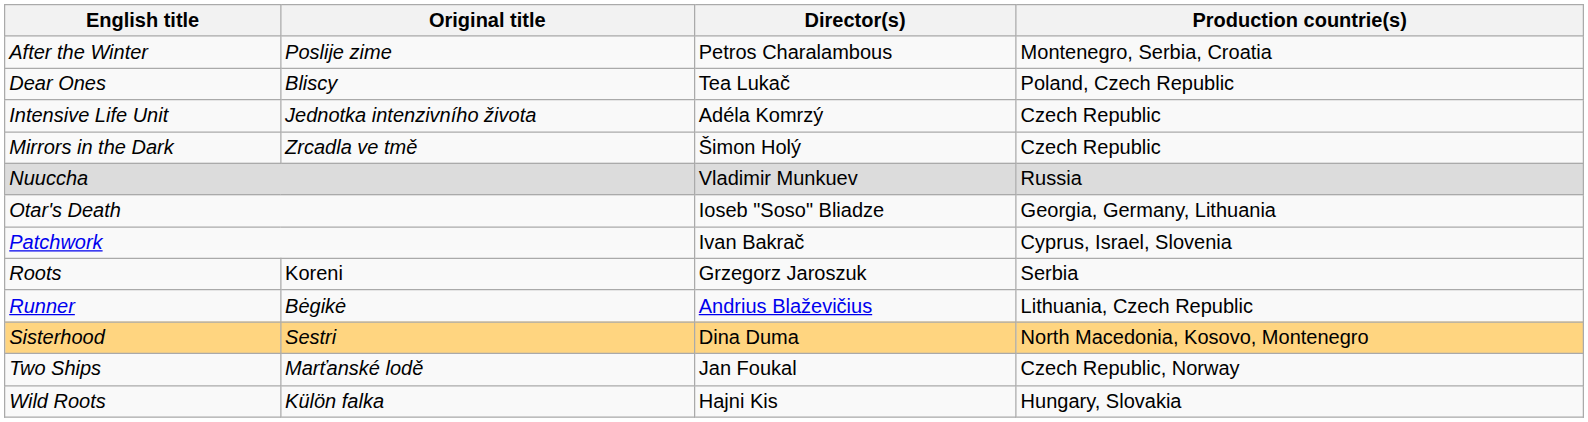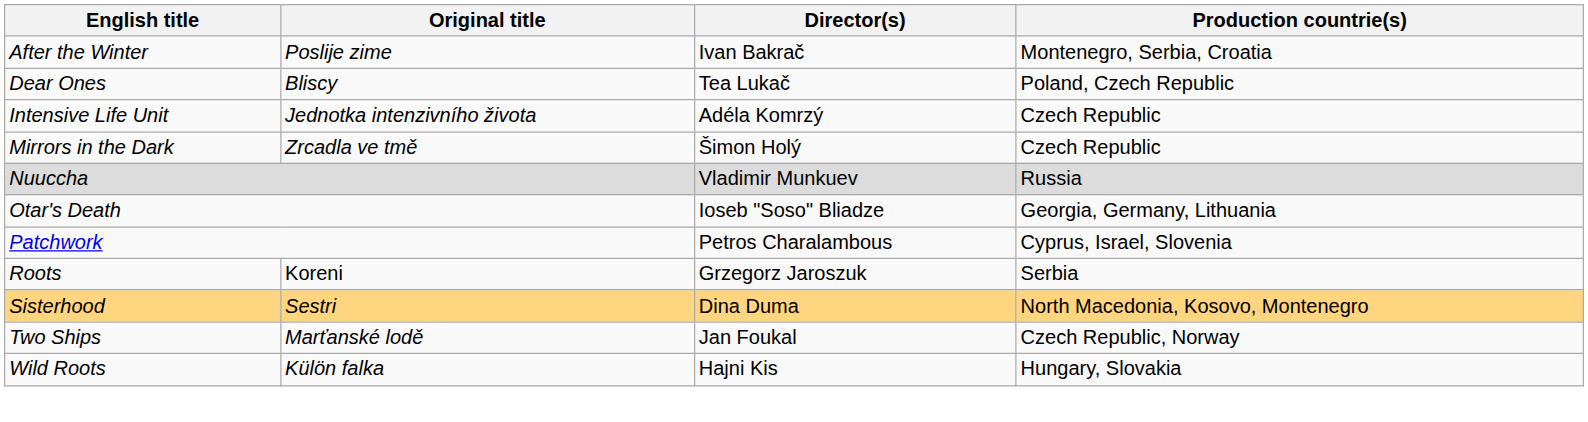After the Winter | Director(s): Petros Charalambous -> Ivan Bakrač
Patchwork | Director(s): Ivan Bakrač -> Petros Charalambous
- row: Runner | Bėgikė | Andrius Blaževičius | Lithuania, Czech Republic
